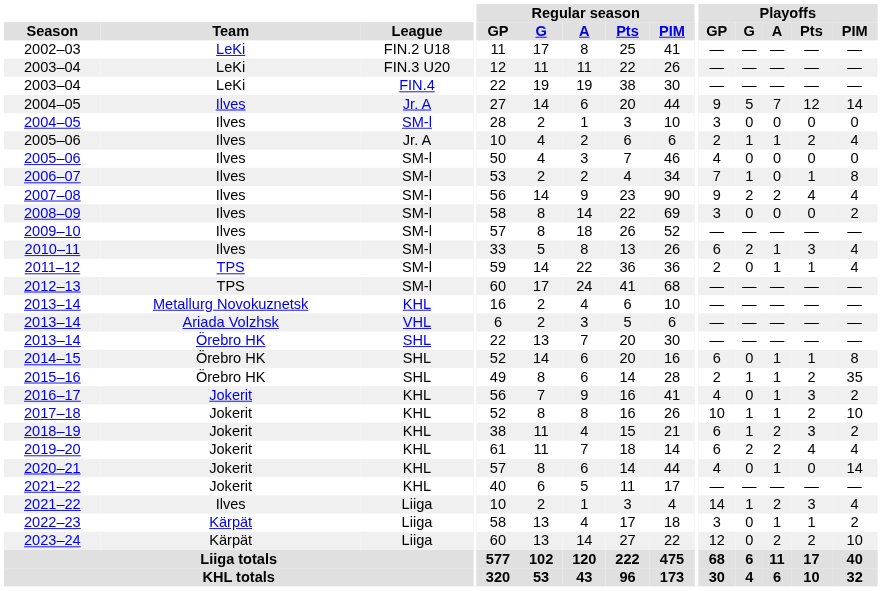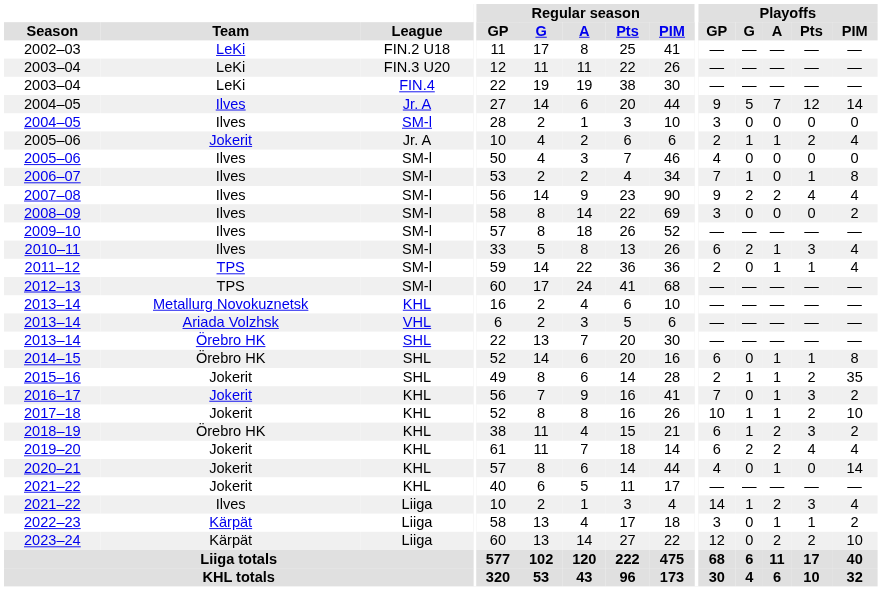2005–06 / Jr. A | Team: Ilves -> Jokerit
2015–16 | Team: Örebro HK -> Jokerit
2016–17 | Playoffs / GP: 4 -> 7
2018–19 | Team: Jokerit -> Örebro HK
